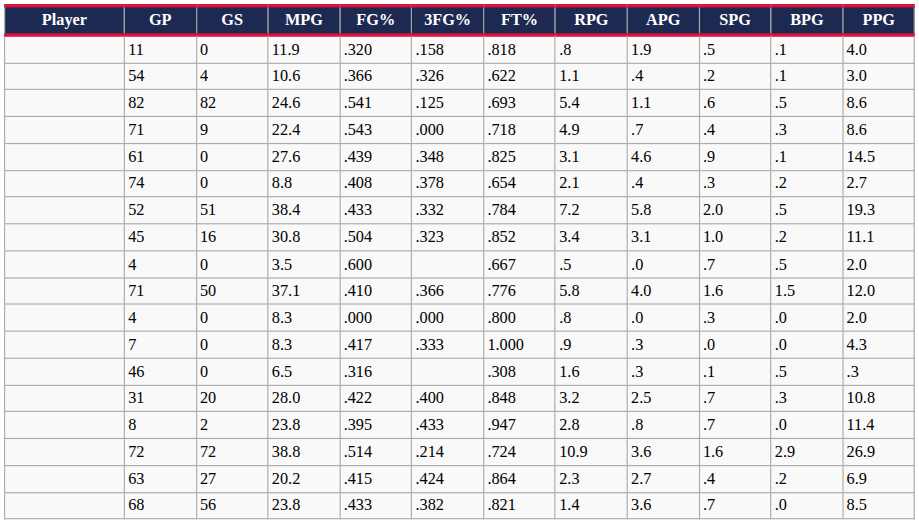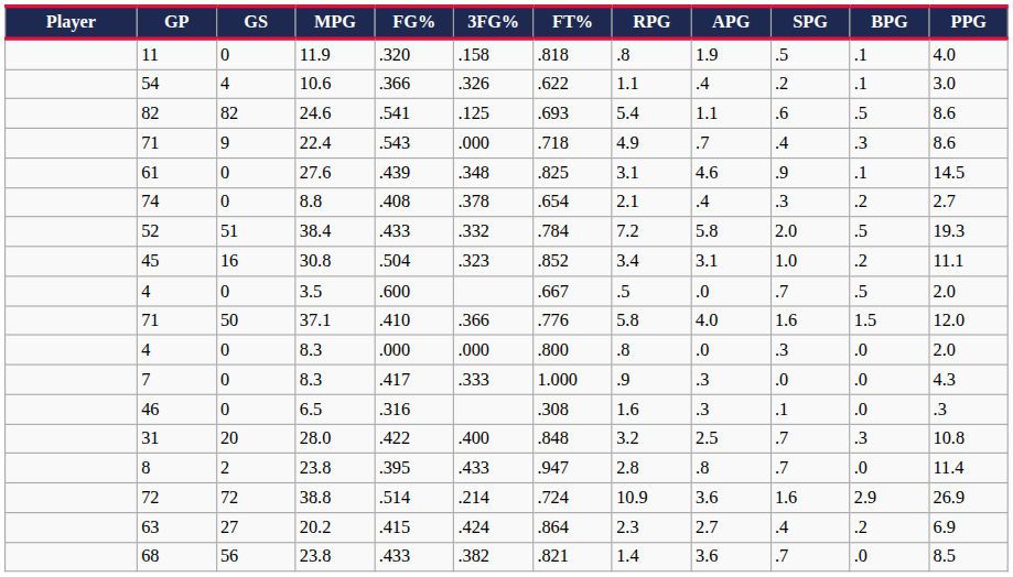46 | BPG: .5 -> .0
